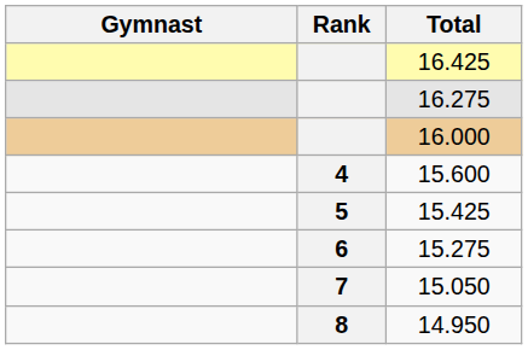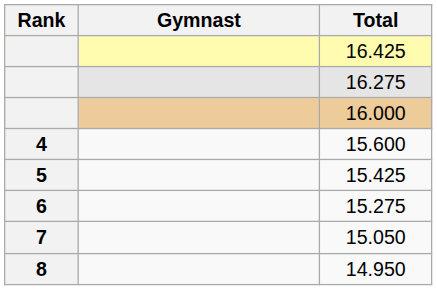columns swapped: Rank <-> Gymnast
